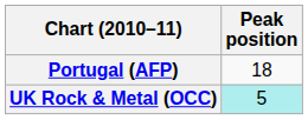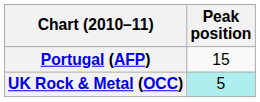Portugal (AFP) | Peak position: 18 -> 15
